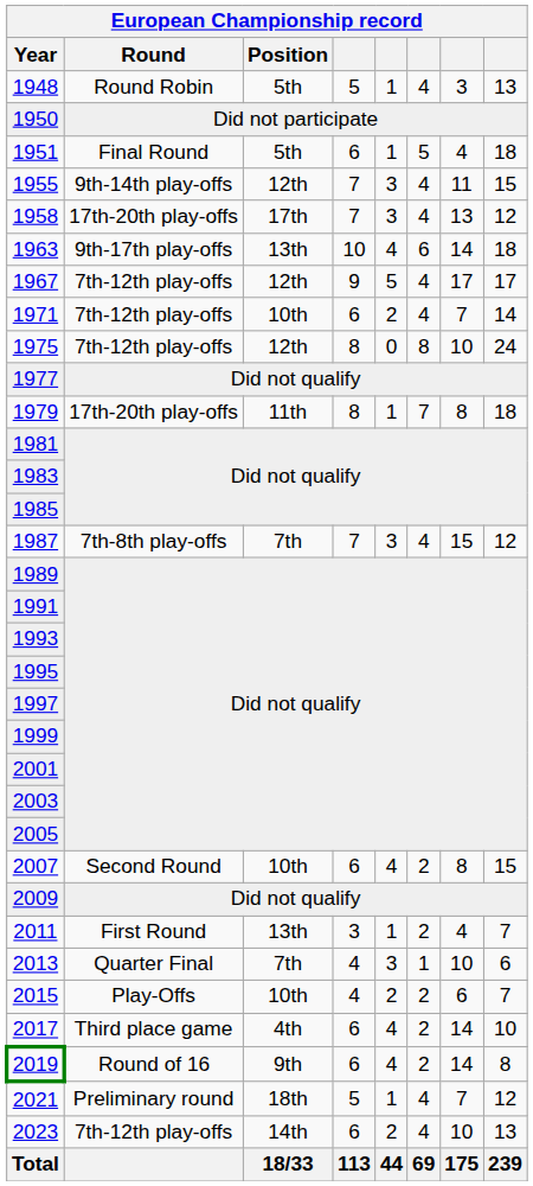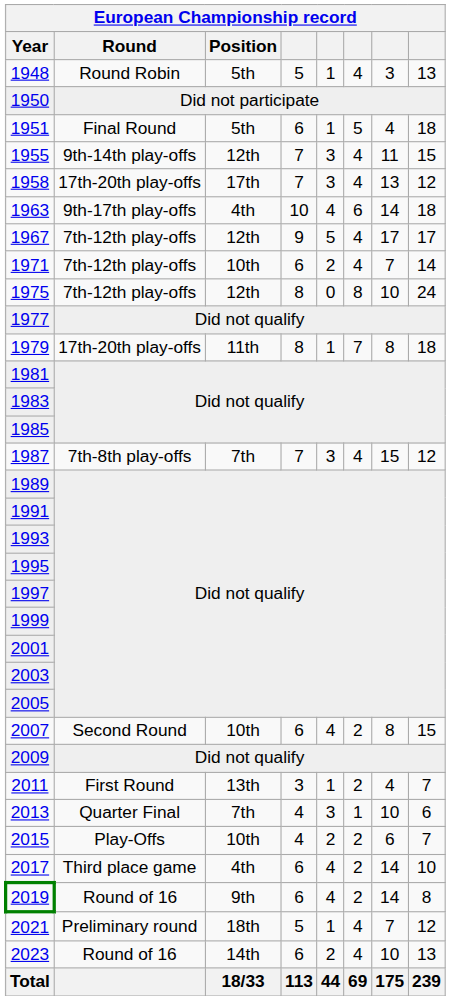1963 | Position: 13th -> 4th
2023 | Round: 7th-12th play-offs -> Round of 16
